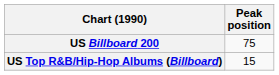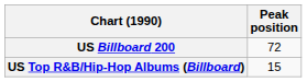US Billboard 200 | Peak position: 75 -> 72
